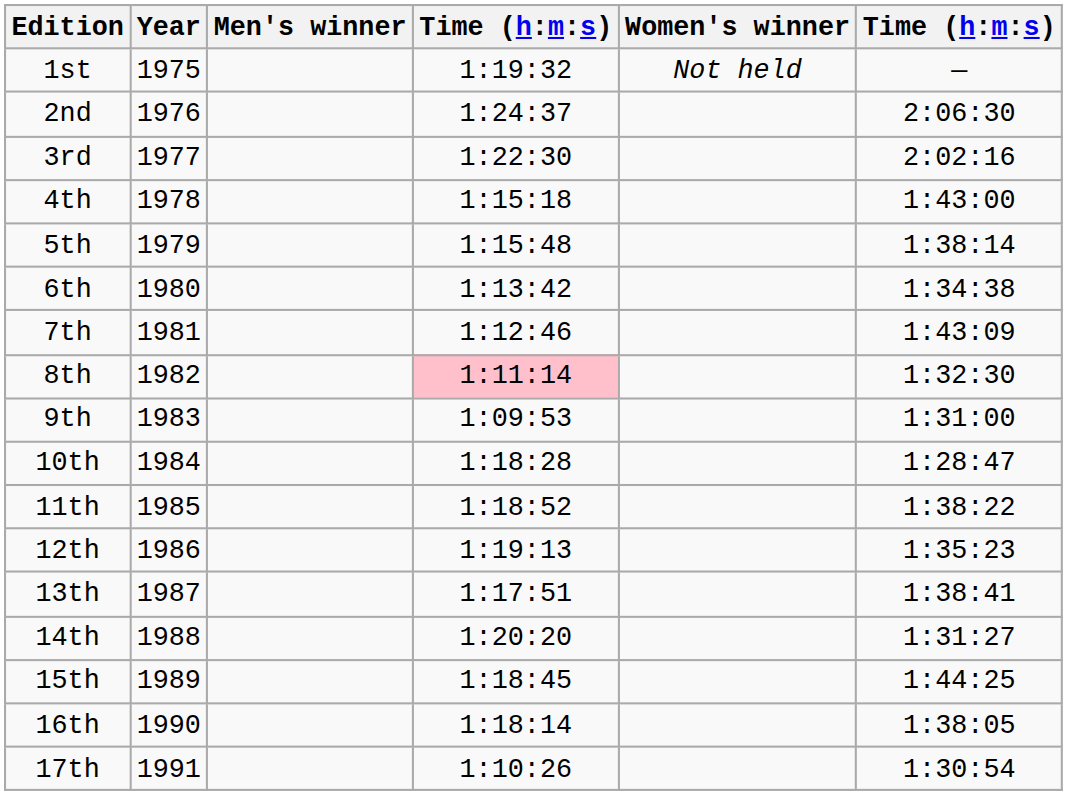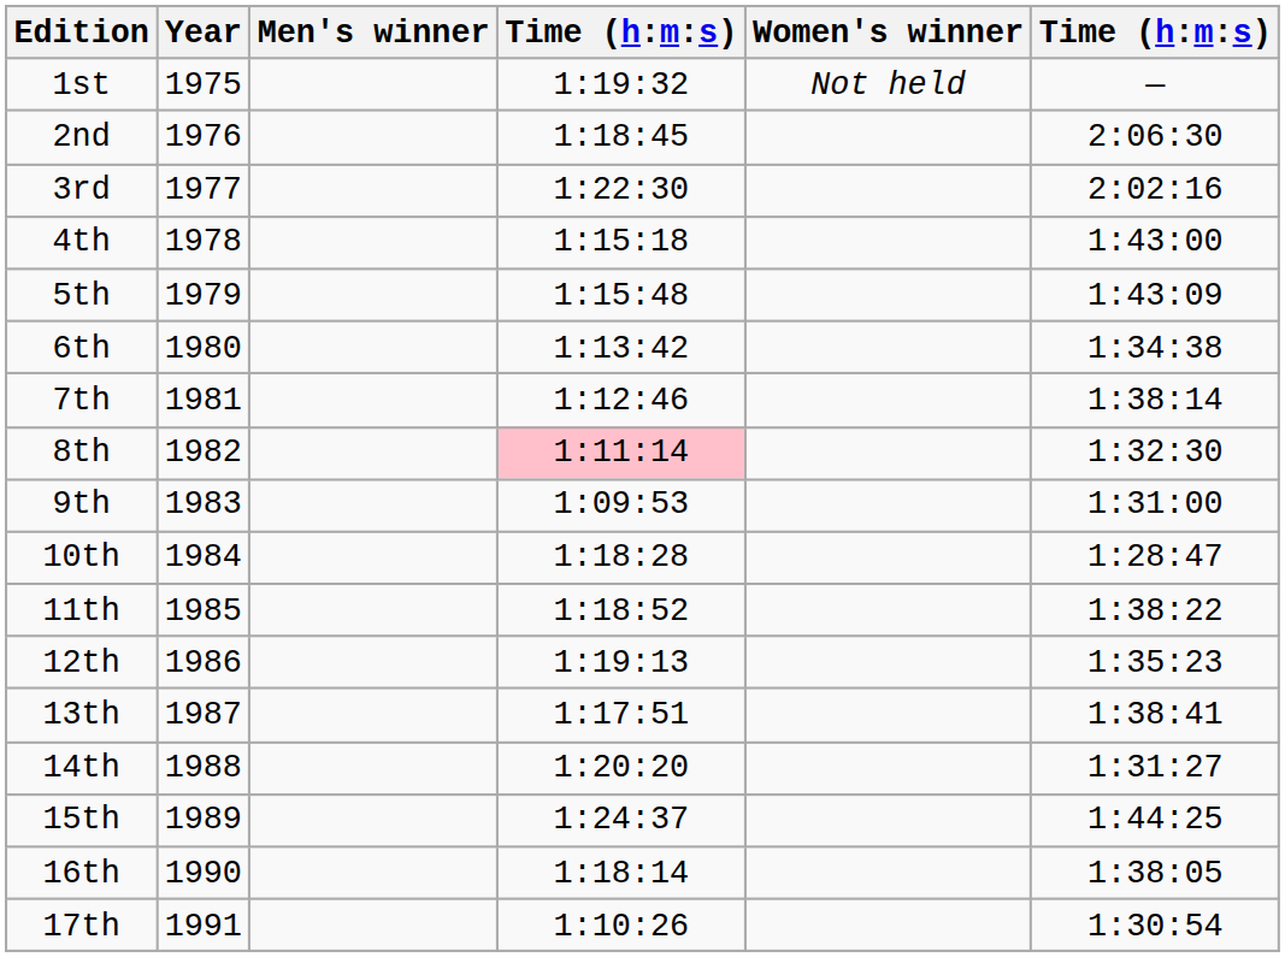2nd | column 4: 1:24:37 -> 1:18:45
5th | column 6: 1:38:14 -> 1:43:09
7th | column 6: 1:43:09 -> 1:38:14
15th | column 4: 1:18:45 -> 1:24:37
